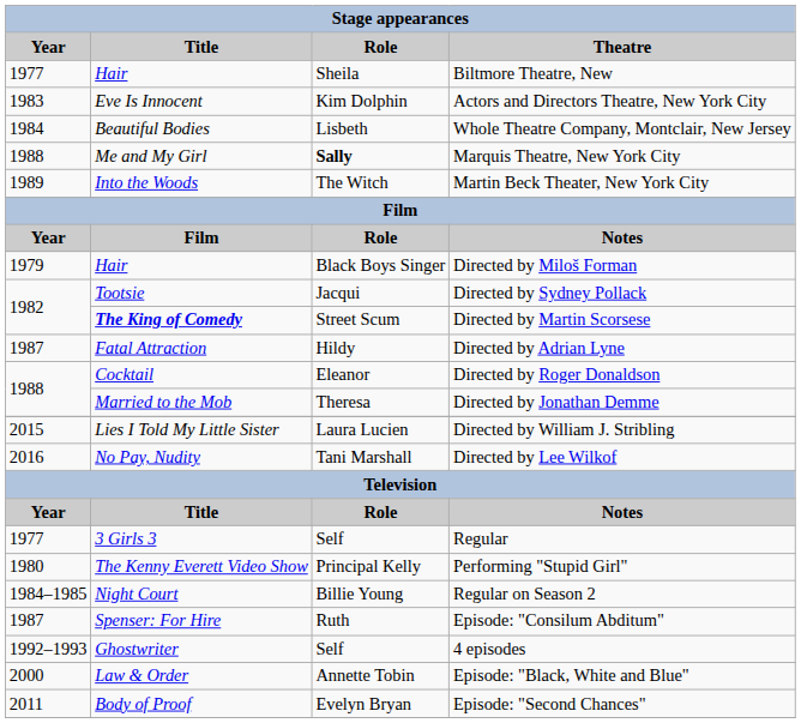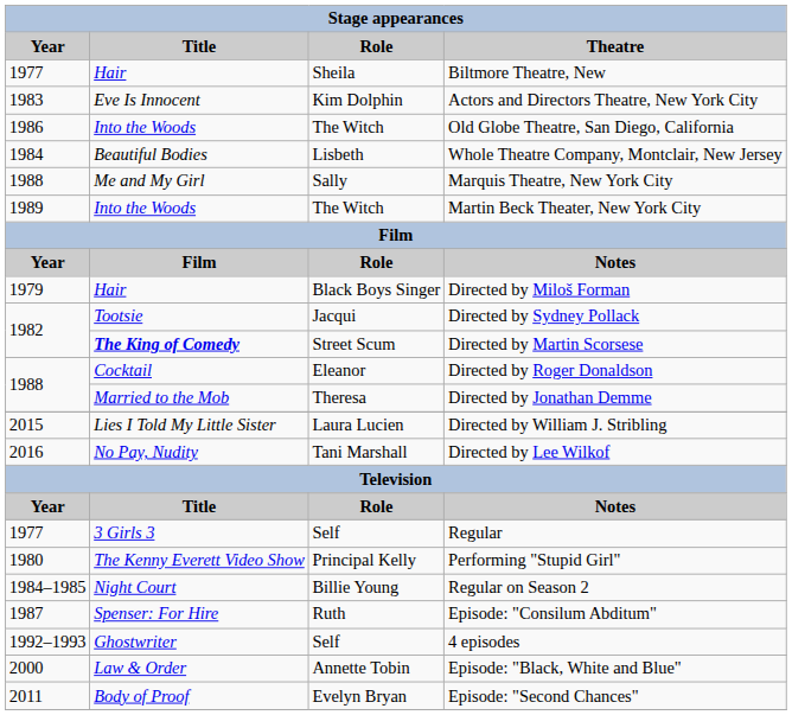+ row: 1986 | Into the Woods | The Witch | Old Globe Theatre, San Diego, California
Marquis Theatre, New York City | Role: bold -> normal
- row: 1987 | Fatal Attraction | Hildy | Directed by Adrian Lyne
